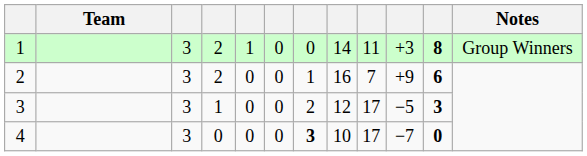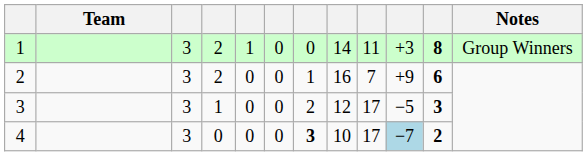4 | column 10: no background -> lightblue background
4 | column 11: 0 -> 2
